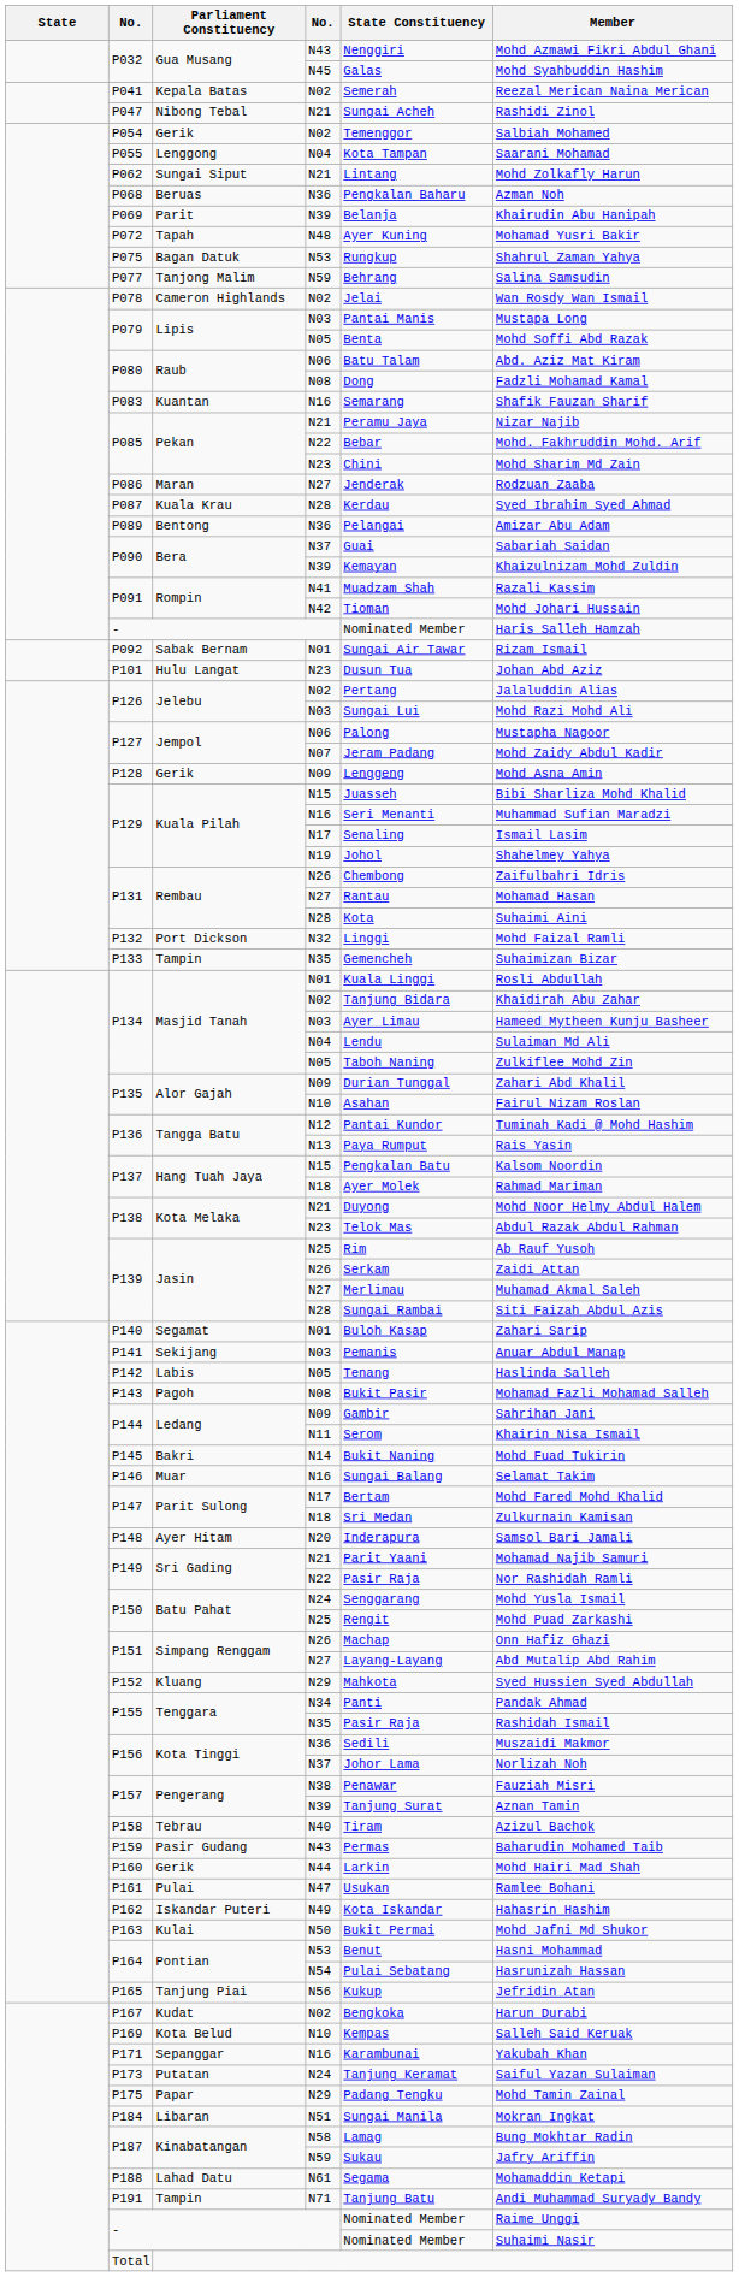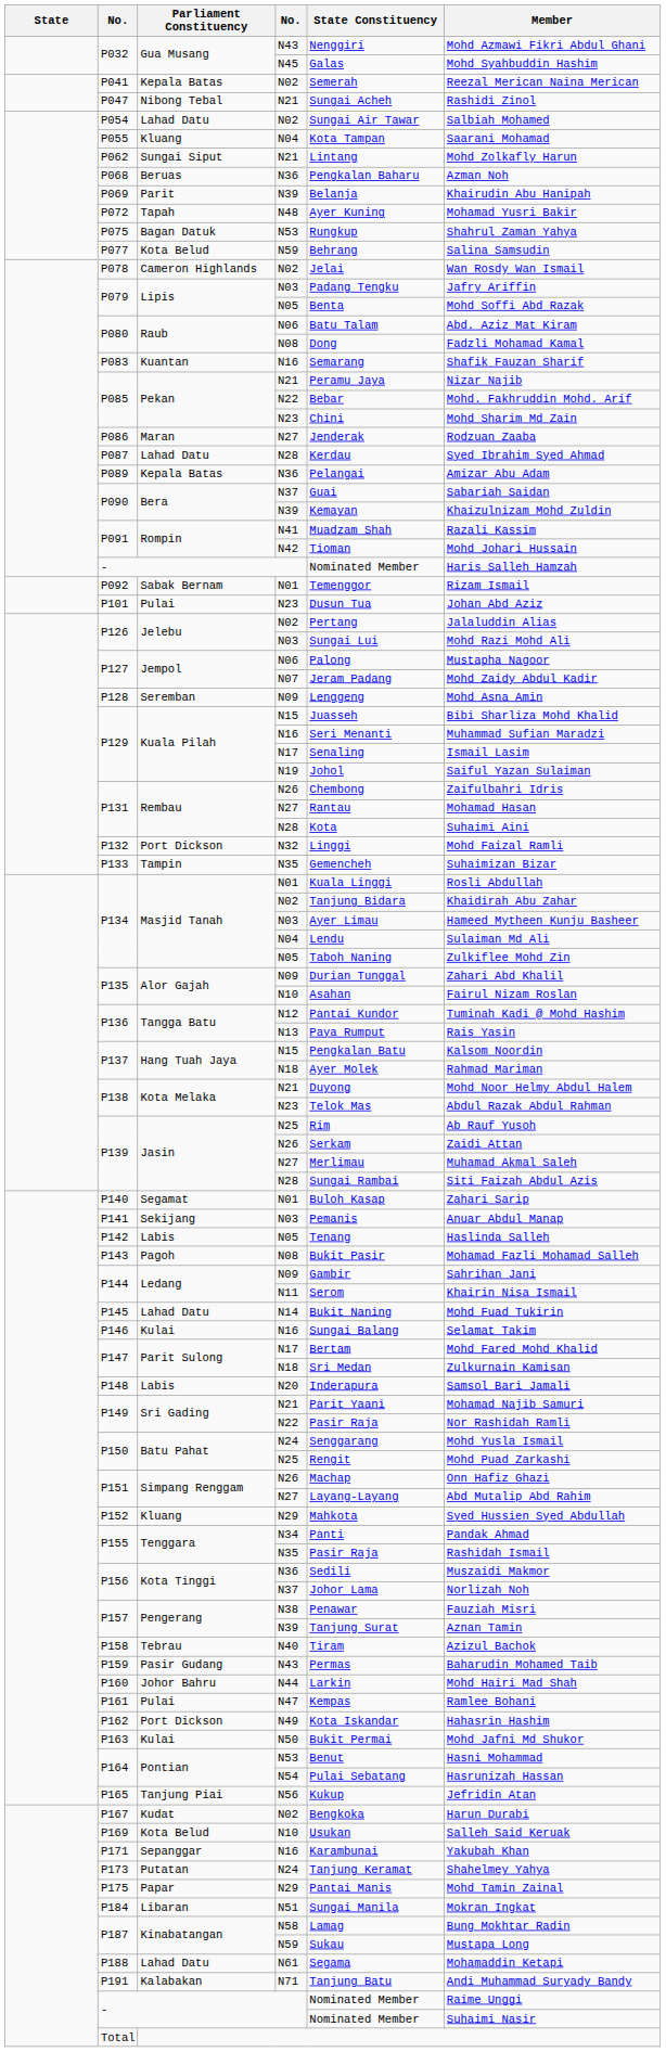P054 | Parliament Constituency: Gerik -> Lahad Datu
P054 | State Constituency: Temenggor -> Sungai Air Tawar
P055 | Parliament Constituency: Lenggong -> Kluang
P077 | Parliament Constituency: Tanjong Malim -> Kota Belud
P079 / N03 | State Constituency: Pantai Manis -> Padang Tengku
P079 / N03 | Member: Mustapa Long -> Jafry Ariffin
P087 | Parliament Constituency: Kuala Krau -> Lahad Datu
P089 | Parliament Constituency: Bentong -> Kepala Batas
P092 | State Constituency: Sungai Air Tawar -> Temenggor
P101 | Parliament Constituency: Hulu Langat -> Pulai
P128 | Parliament Constituency: Gerik -> Seremban
P129 / N19 | Member: Shahelmey Yahya -> Saiful Yazan Sulaiman
P145 | Parliament Constituency: Bakri -> Lahad Datu
P146 | Parliament Constituency: Muar -> Kulai
P148 | Parliament Constituency: Ayer Hitam -> Labis
P160 | Parliament Constituency: Gerik -> Johor Bahru
P161 | State Constituency: Usukan -> Kempas
P162 | Parliament Constituency: Iskandar Puteri -> Port Dickson
P169 | State Constituency: Kempas -> Usukan
P173 | Member: Saiful Yazan Sulaiman -> Shahelmey Yahya
P175 | State Constituency: Padang Tengku -> Pantai Manis
P187 / N59 | Member: Jafry Ariffin -> Mustapa Long
P191 | Parliament Constituency: Tampin -> Kalabakan
